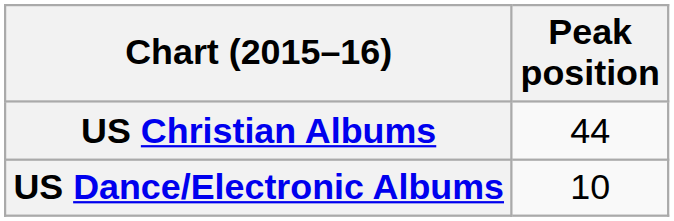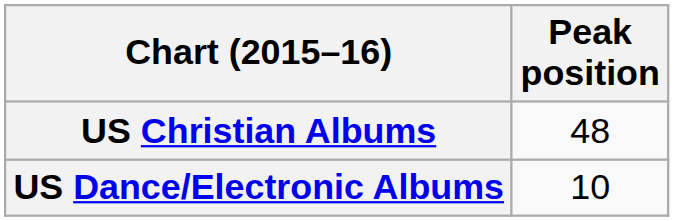US Christian Albums | Peak position: 44 -> 48
